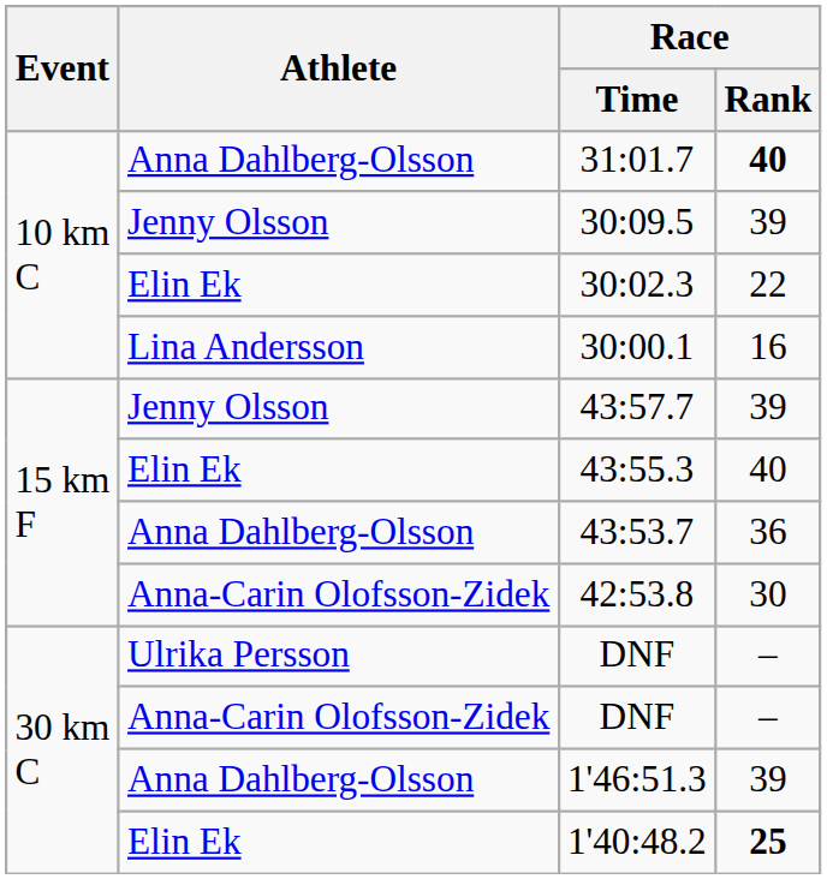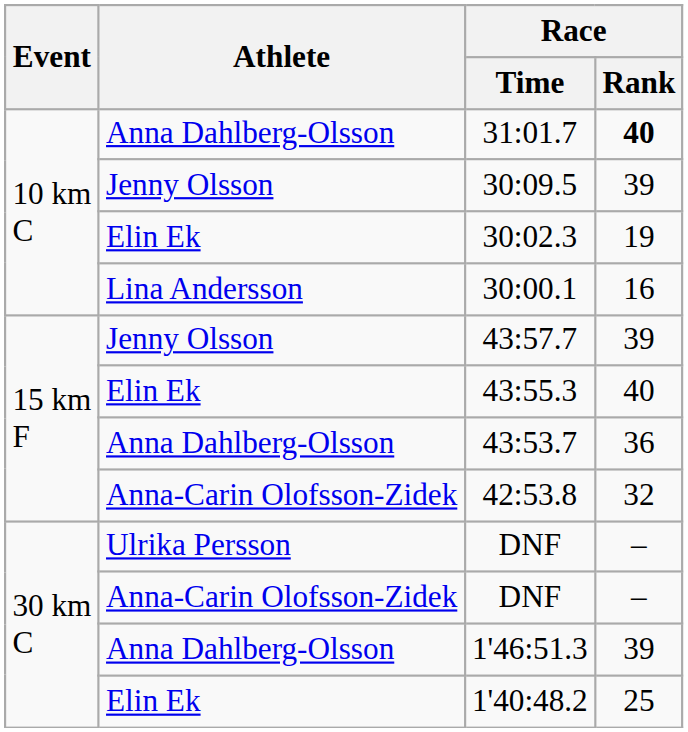30:02.3 | Race / Rank: 22 -> 19
42:53.8 | Race / Rank: 30 -> 32
1'40:48.2 | Race / Rank: bold -> normal
